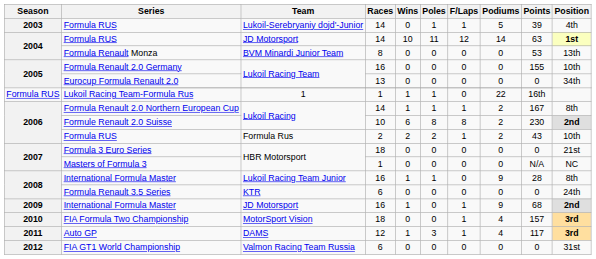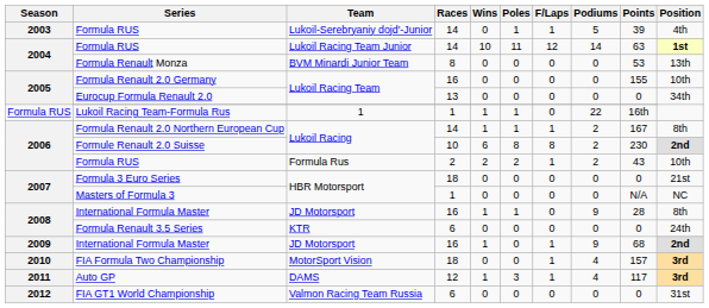2004 / Formula RUS | Team: JD Motorsport -> Lukoil Racing Team Junior
2008 / International Formula Master | Team: Lukoil Racing Team Junior -> JD Motorsport
